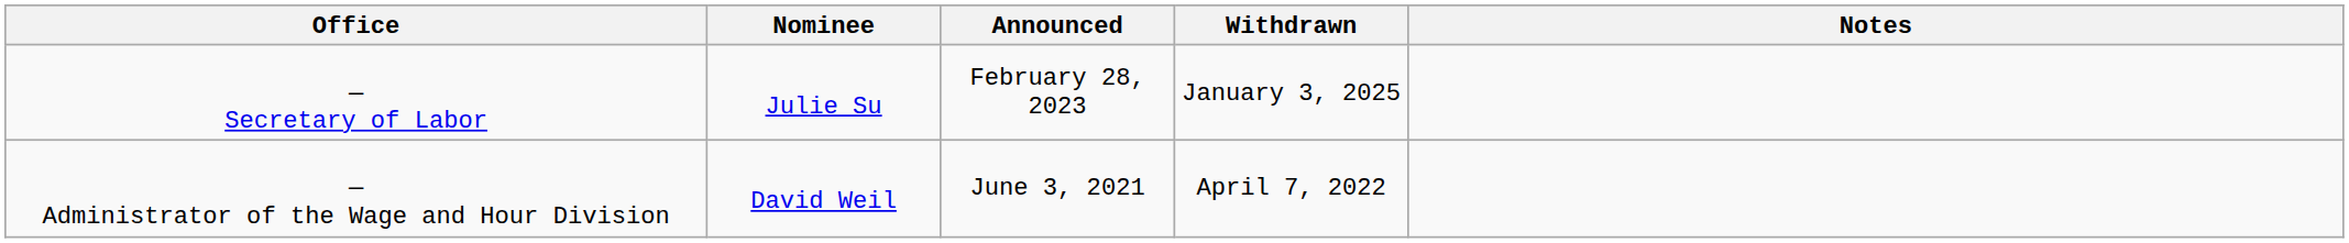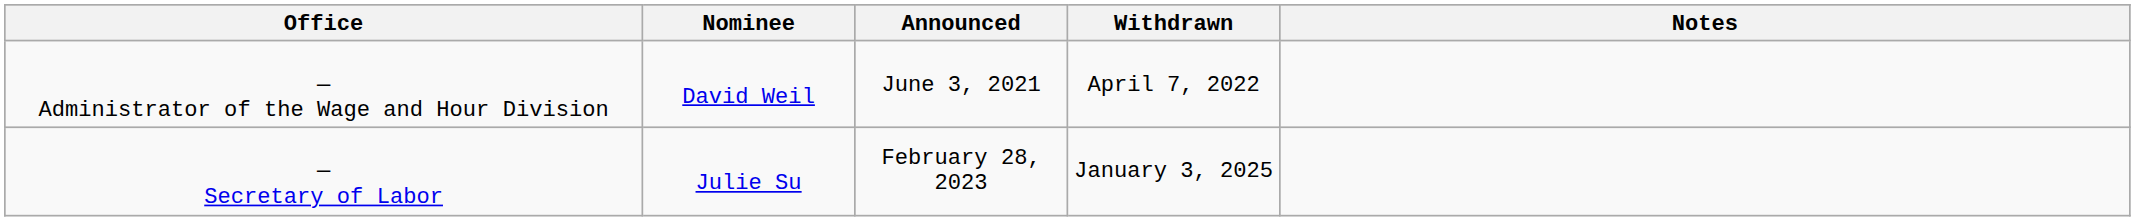rows swapped: — Secretary of Labor <-> — Administrator of the Wage and Hour Division
